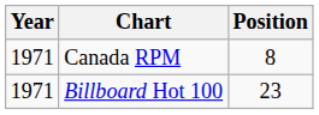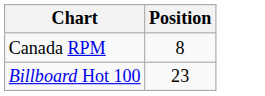- column: Year | 1971 | 1971
